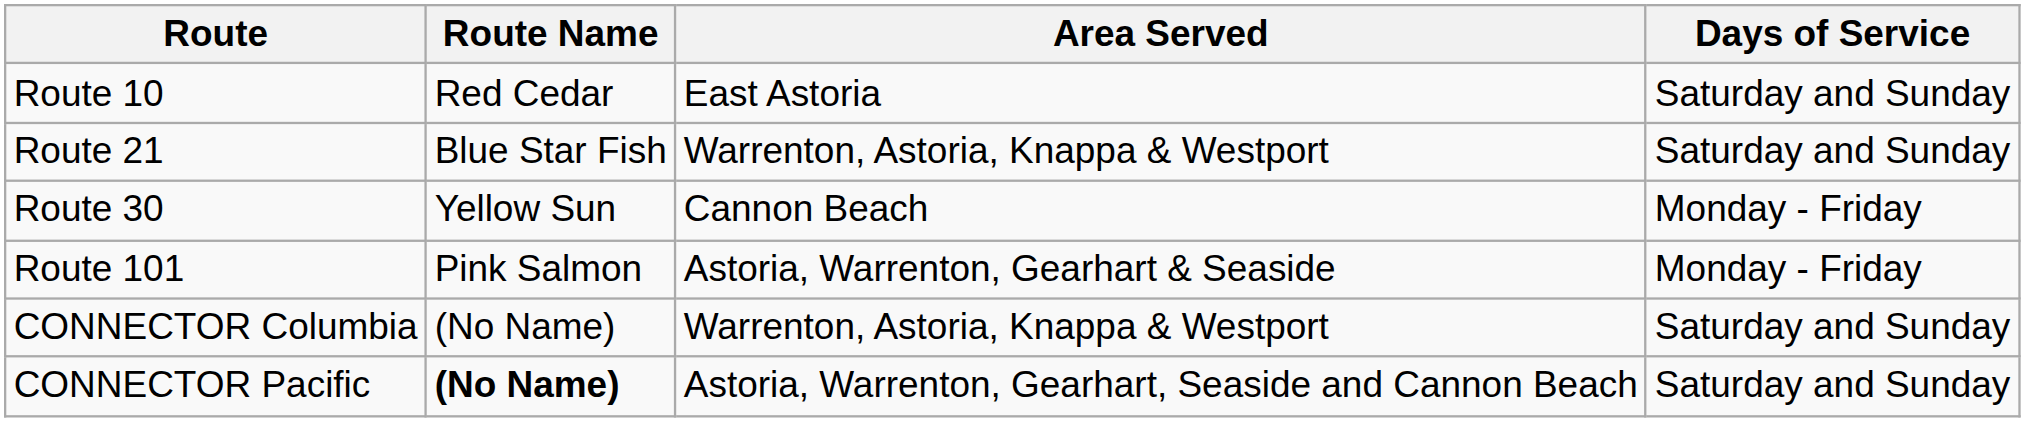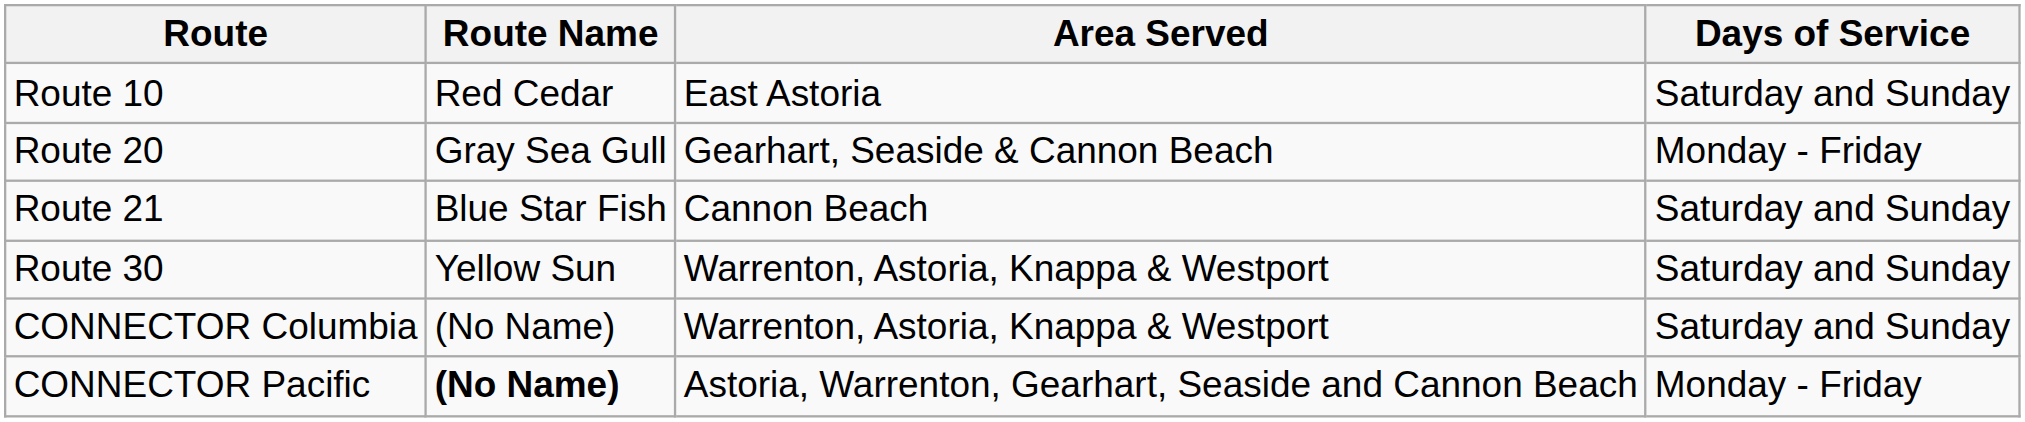+ row: Route 20 | Gray Sea Gull | Gearhart, Seaside & Cannon Beach | Monday - Friday
Route 21 | Area Served: Warrenton, Astoria, Knappa & Westport -> Cannon Beach
Route 30 | Area Served: Cannon Beach -> Warrenton, Astoria, Knappa & Westport
Route 30 | Days of Service: Monday - Friday -> Saturday and Sunday
- row: Route 101 | Pink Salmon | Astoria, Warrenton, Gearhart & Seaside | Monday - Friday
CONNECTOR Pacific | Days of Service: Saturday and Sunday -> Monday - Friday
